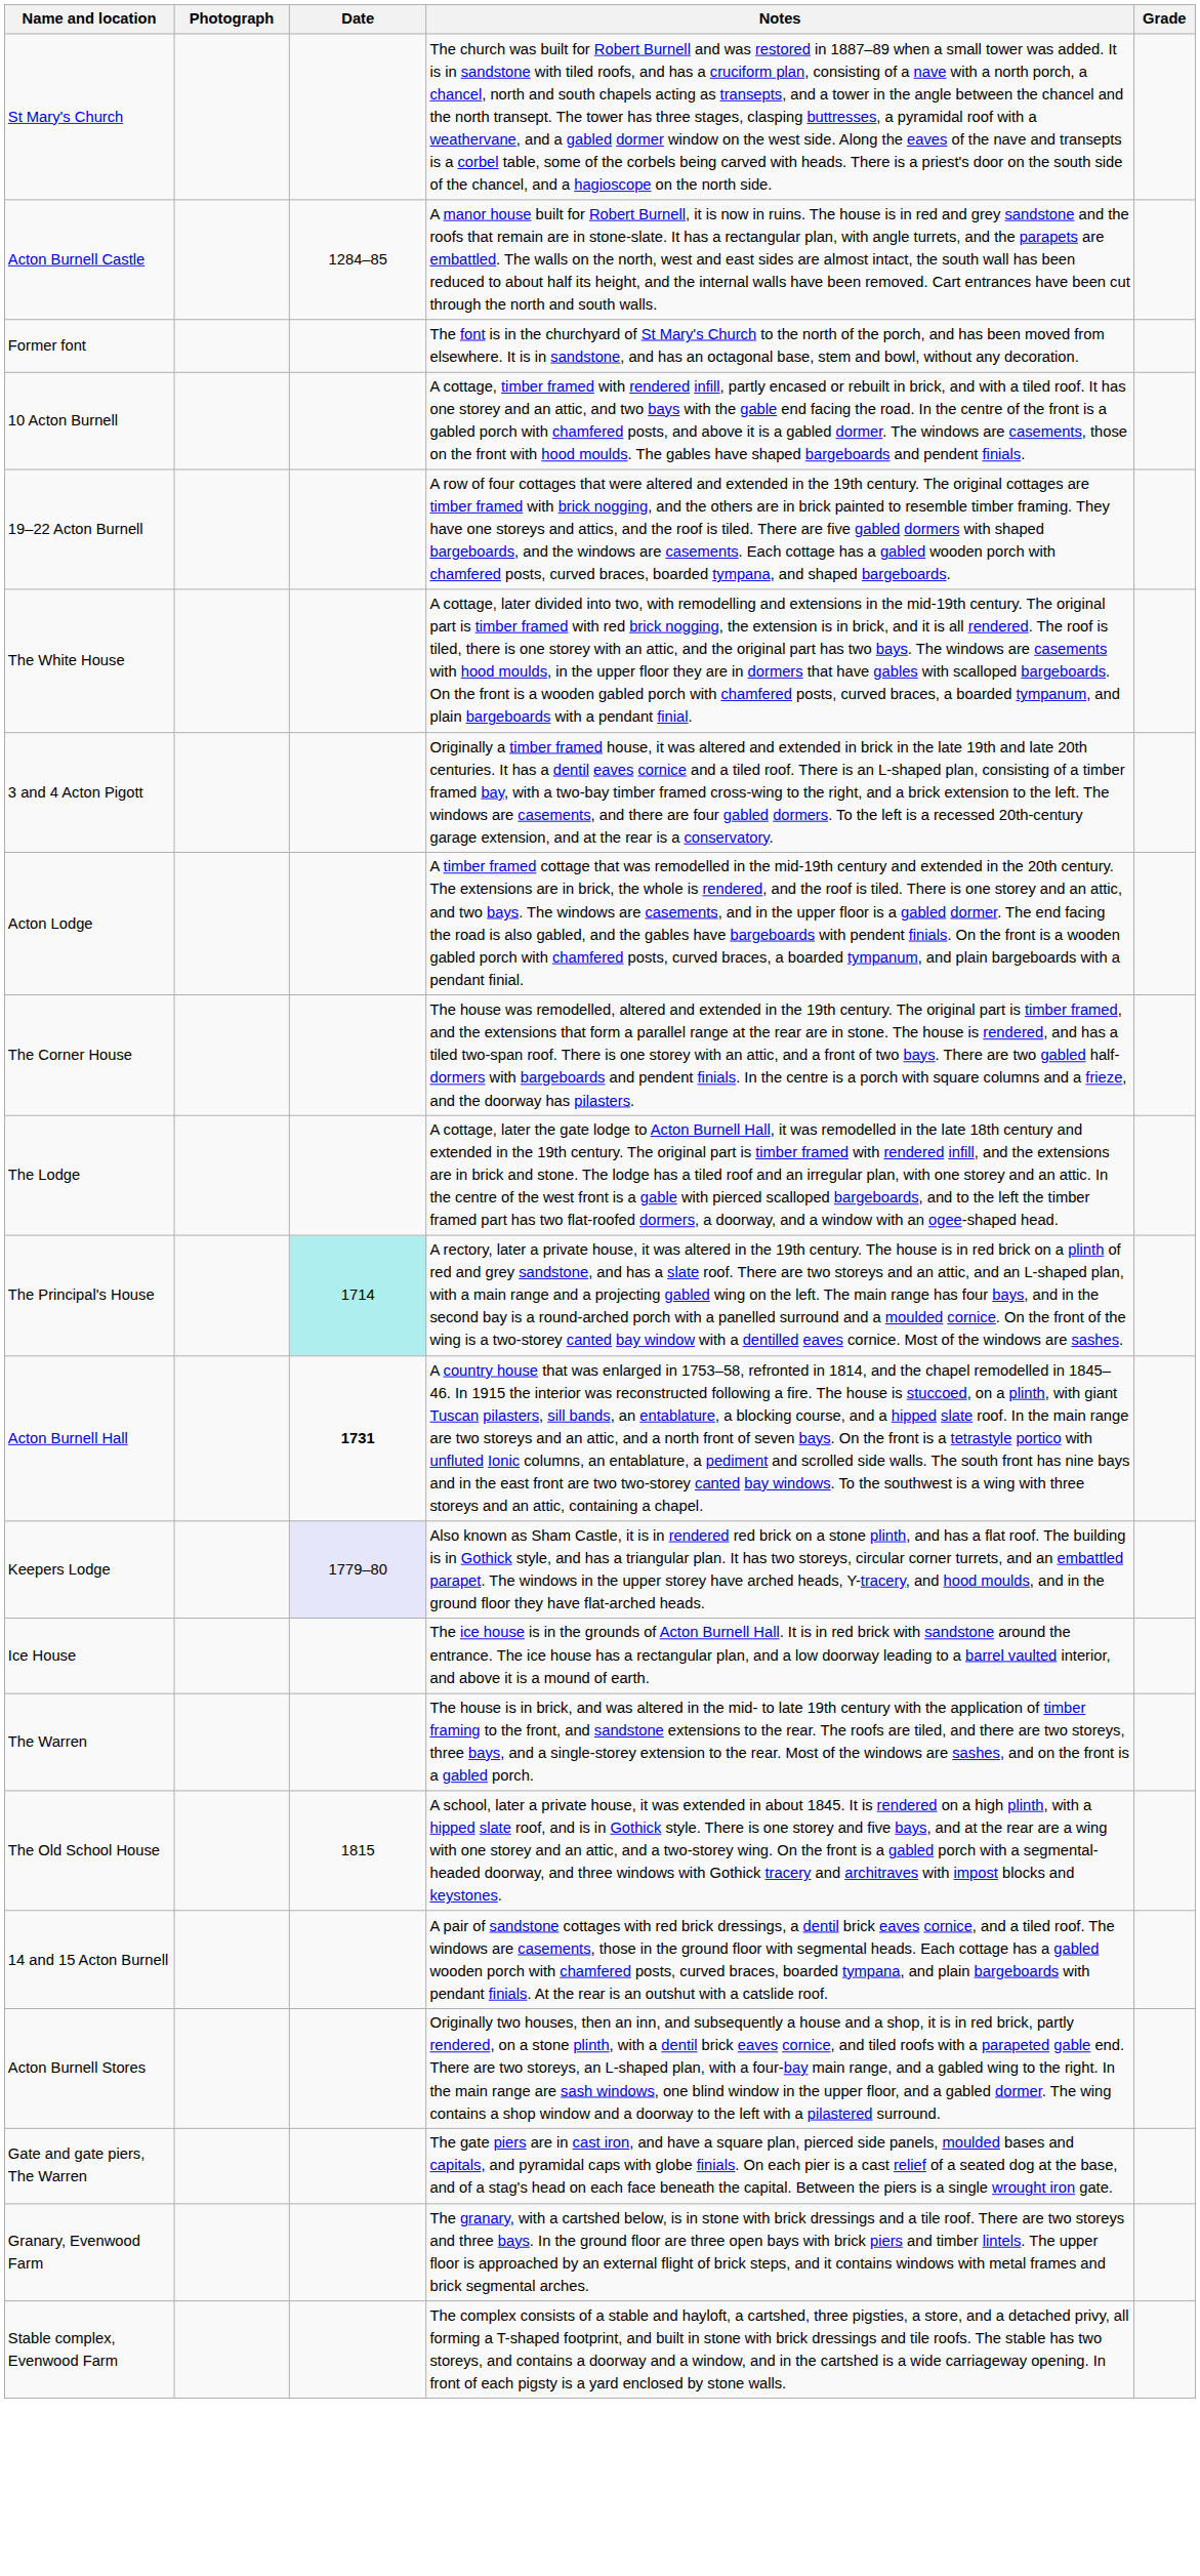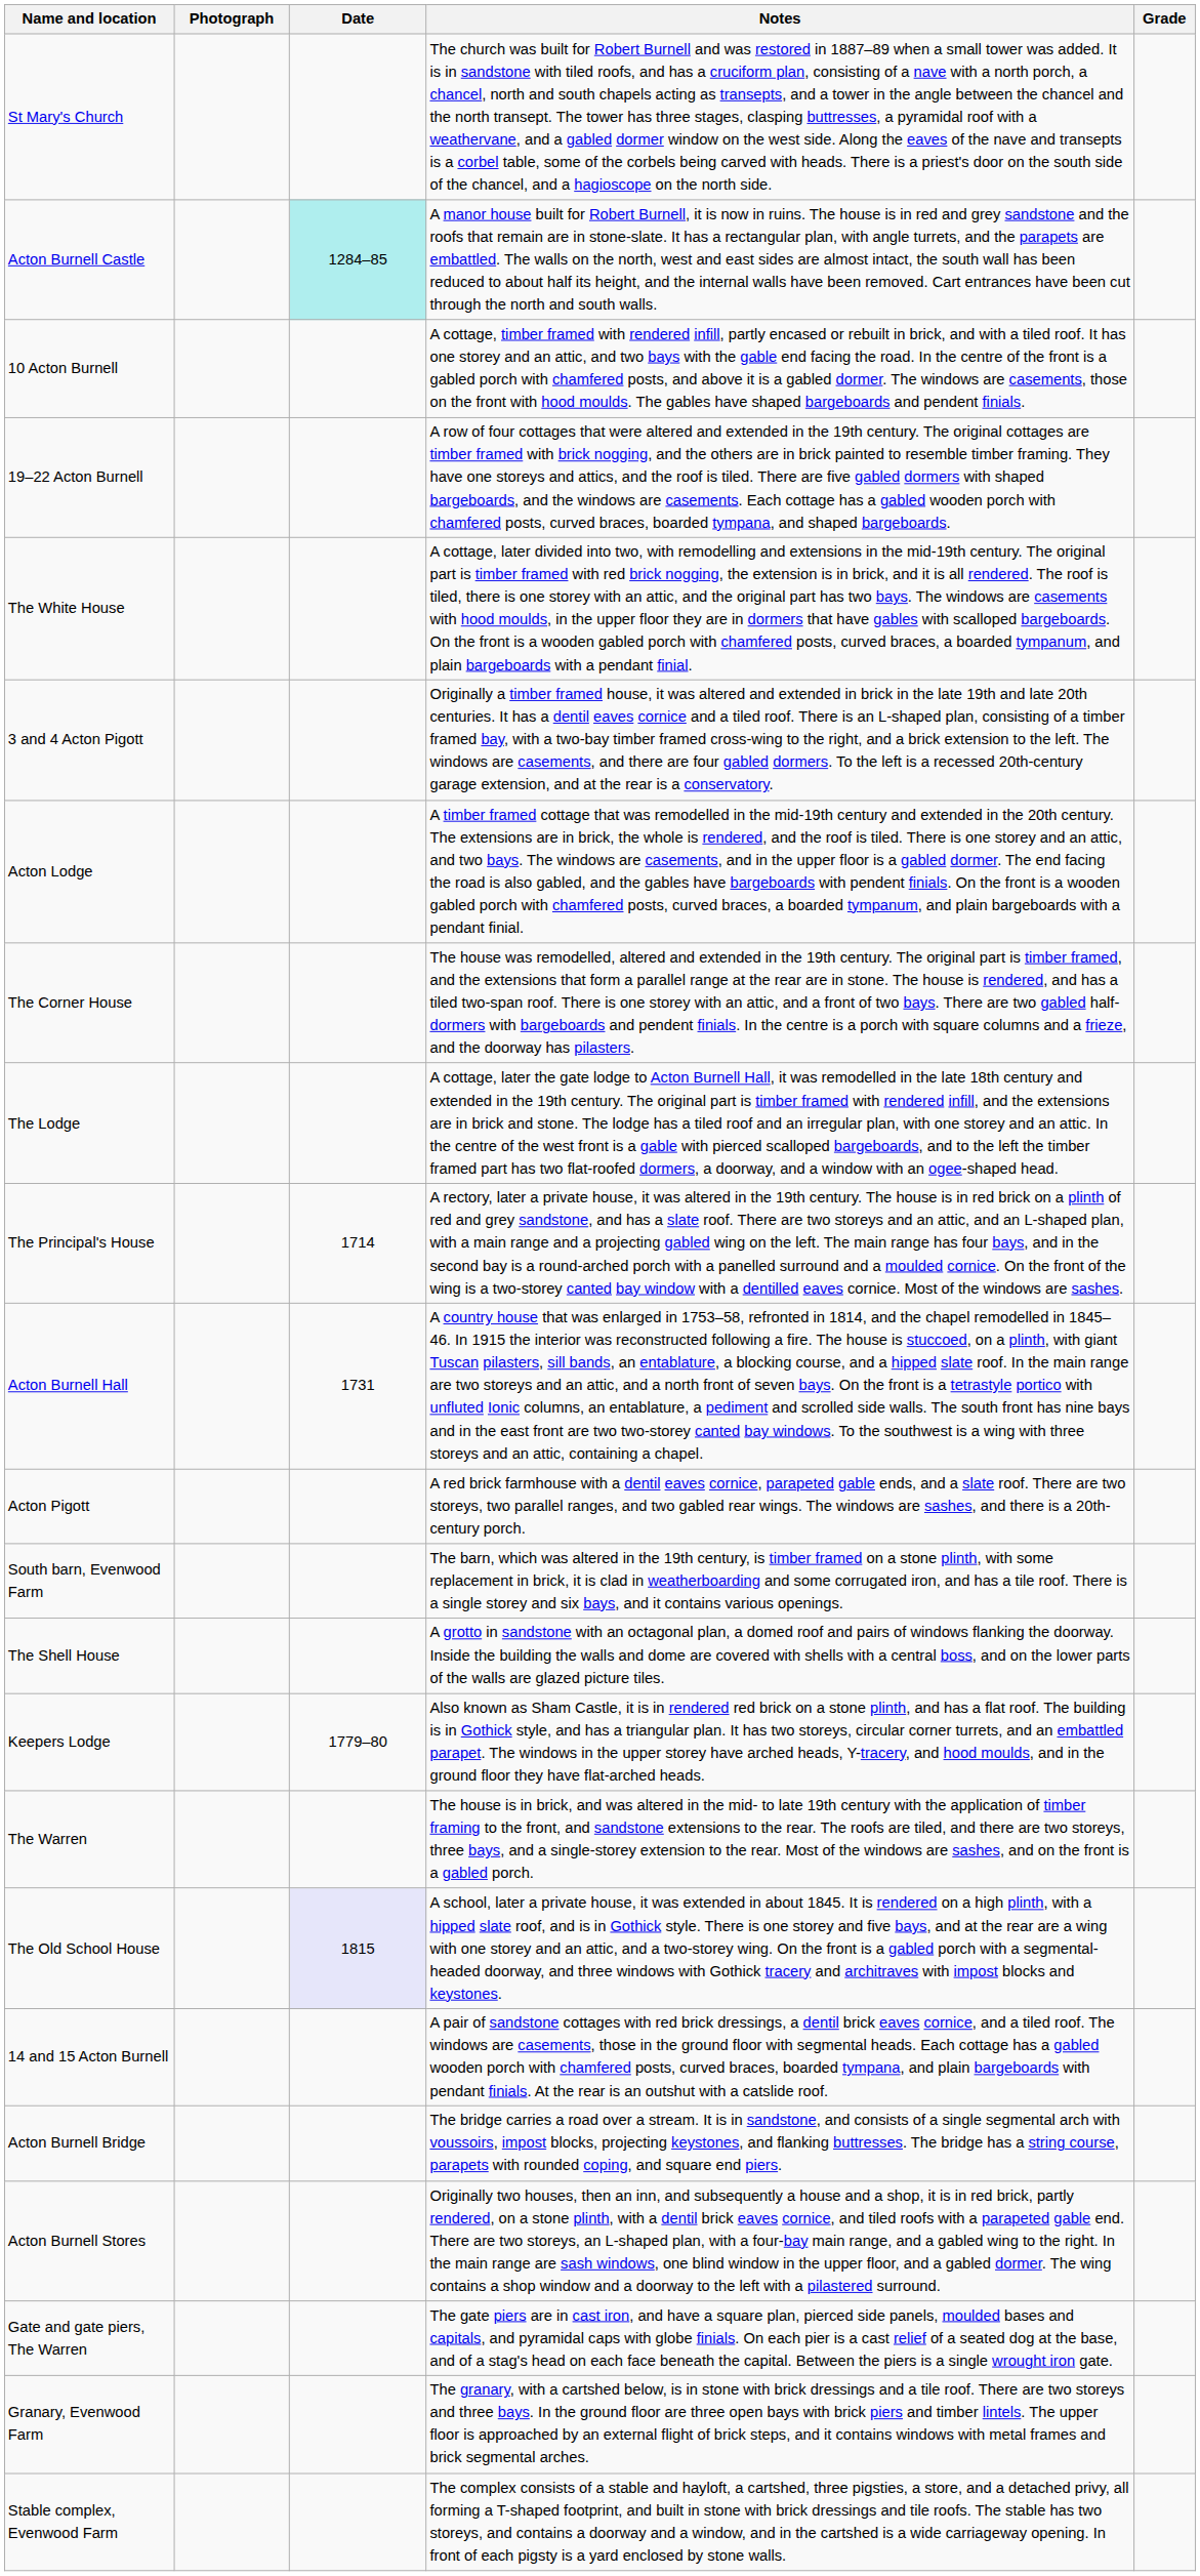Acton Burnell Castle | Date: no background -> paleturquoise background
- row: Former font | The font is in the churchyard of St Mary's Church to the north of the porch, and has been moved from elsewhere. It is in sandstone, and has an octagonal base, stem and bowl, without any decoration.
The Principal's House | Date: paleturquoise background -> no background
Acton Burnell Hall | Date: bold -> normal
+ row: Acton Pigott | A red brick farmhouse with a dentil eaves cornice, parapeted gable ends, and a slate roof. There are two storeys, two parallel ranges, and two gabled rear wings. The windows are sashes, and there is a 20th-century porch.
+ row: South barn, Evenwood Farm | The barn, which was altered in the 19th century, is timber framed on a stone plinth, with some replacement in brick, it is clad in weatherboarding and some corrugated iron, and has a tile roof. There is a single storey and six bays, and it contains various openings.
+ row: The Shell House | A grotto in sandstone with an octagonal plan, a domed roof and pairs of windows flanking the doorway. Inside the building the walls and dome are covered with shells with a central boss, and on the lower parts of the walls are glazed picture tiles.
Keepers Lodge | Date: lavender background -> no background
- row: Ice House | The ice house is in the grounds of Acton Burnell Hall. It is in red brick with sandstone around the entrance. The ice house has a rectangular plan, and a low doorway leading to a barrel vaulted interior, and above it is a mound of earth.
The Old School House | Date: no background -> lavender background
+ row: Acton Burnell Bridge | The bridge carries a road over a stream. It is in sandstone, and consists of a single segmental arch with voussoirs, impost blocks, projecting keystones, and flanking buttresses. The bridge has a string course, parapets with rounded coping, and square end piers.
